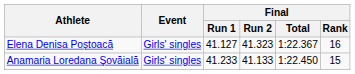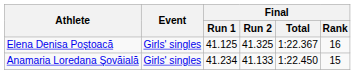Elena Denisa Poştoacă | Final / Run 1: 41.127 -> 41.125
Elena Denisa Poştoacă | Final / Run 2: 41.323 -> 41.325
Anamaria Loredana Şovăială | Final / Run 1: 41.233 -> 41.234
